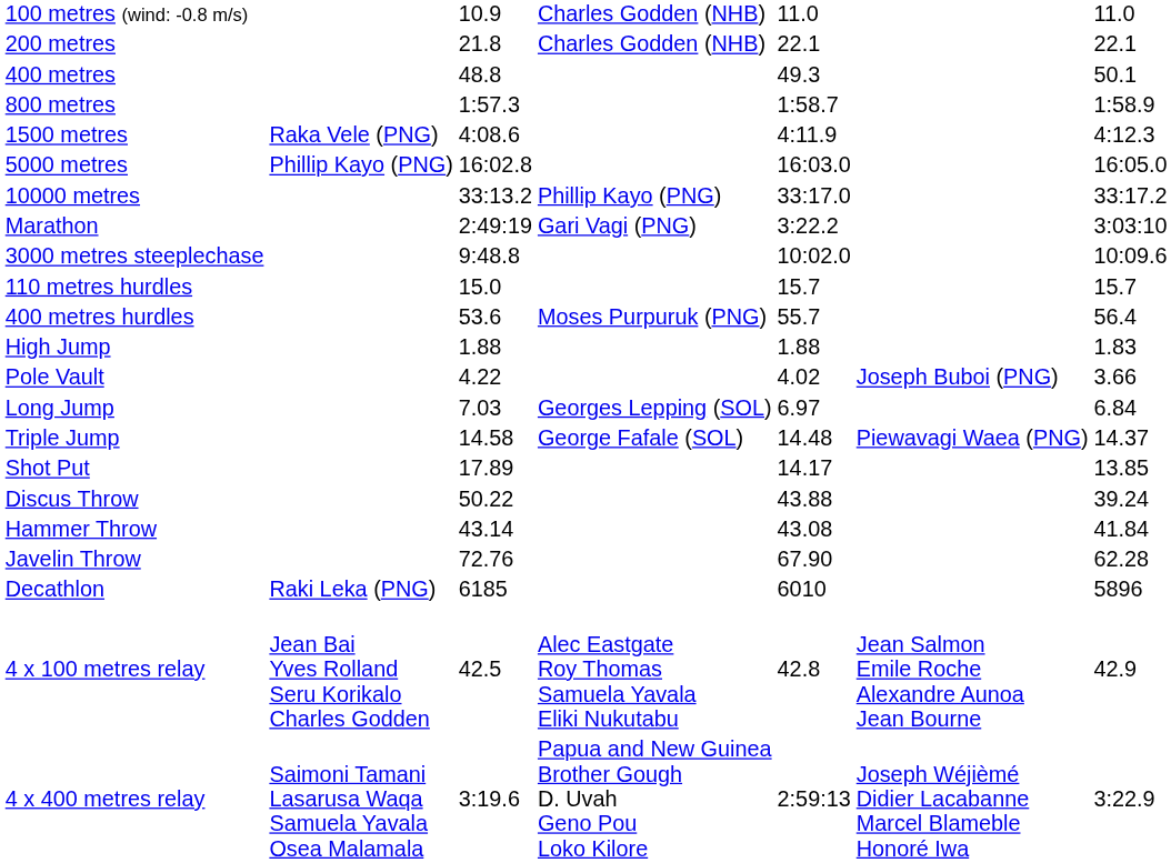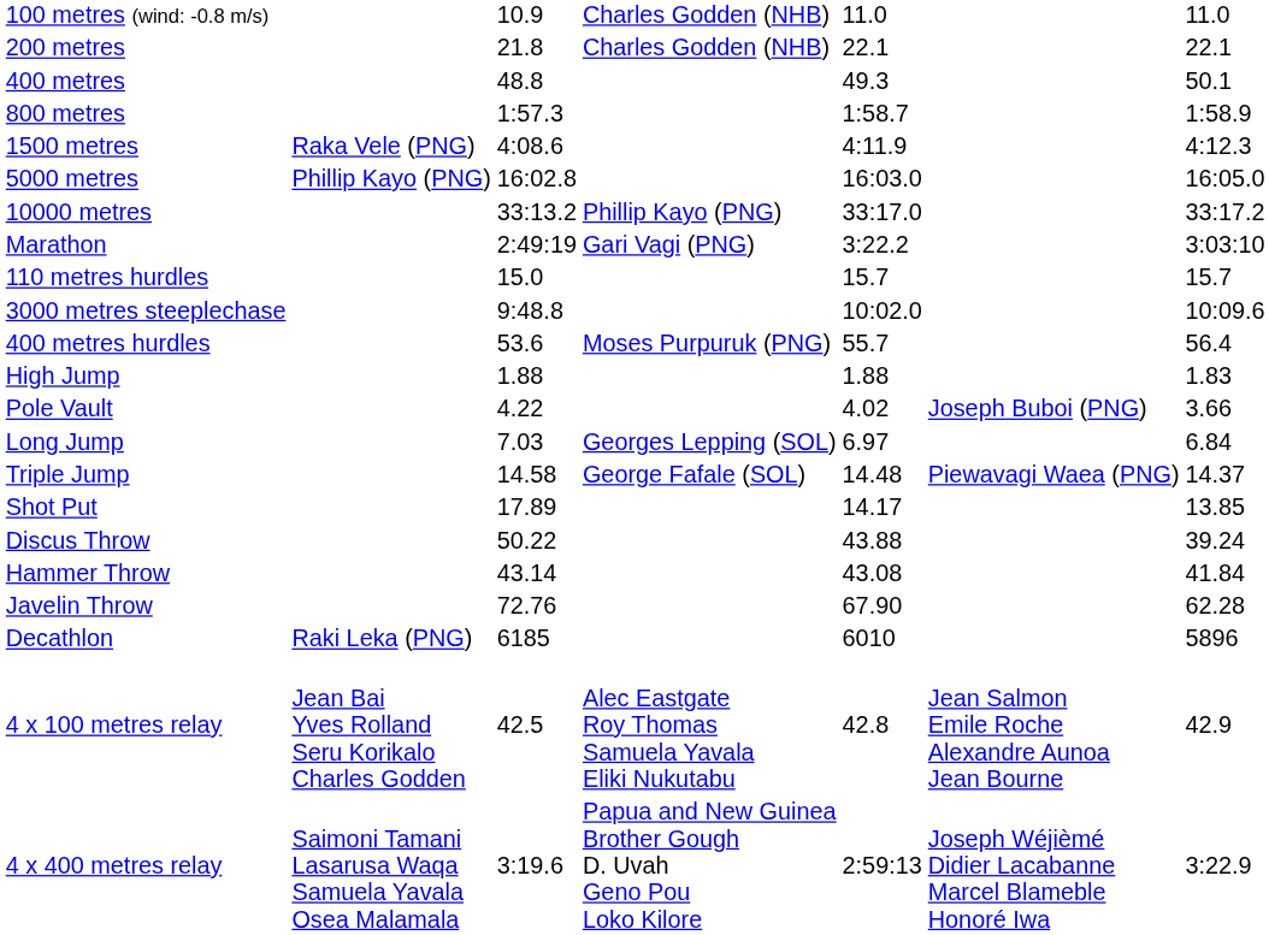rows swapped: 3000 metres steeplechase <-> 110 metres hurdles
